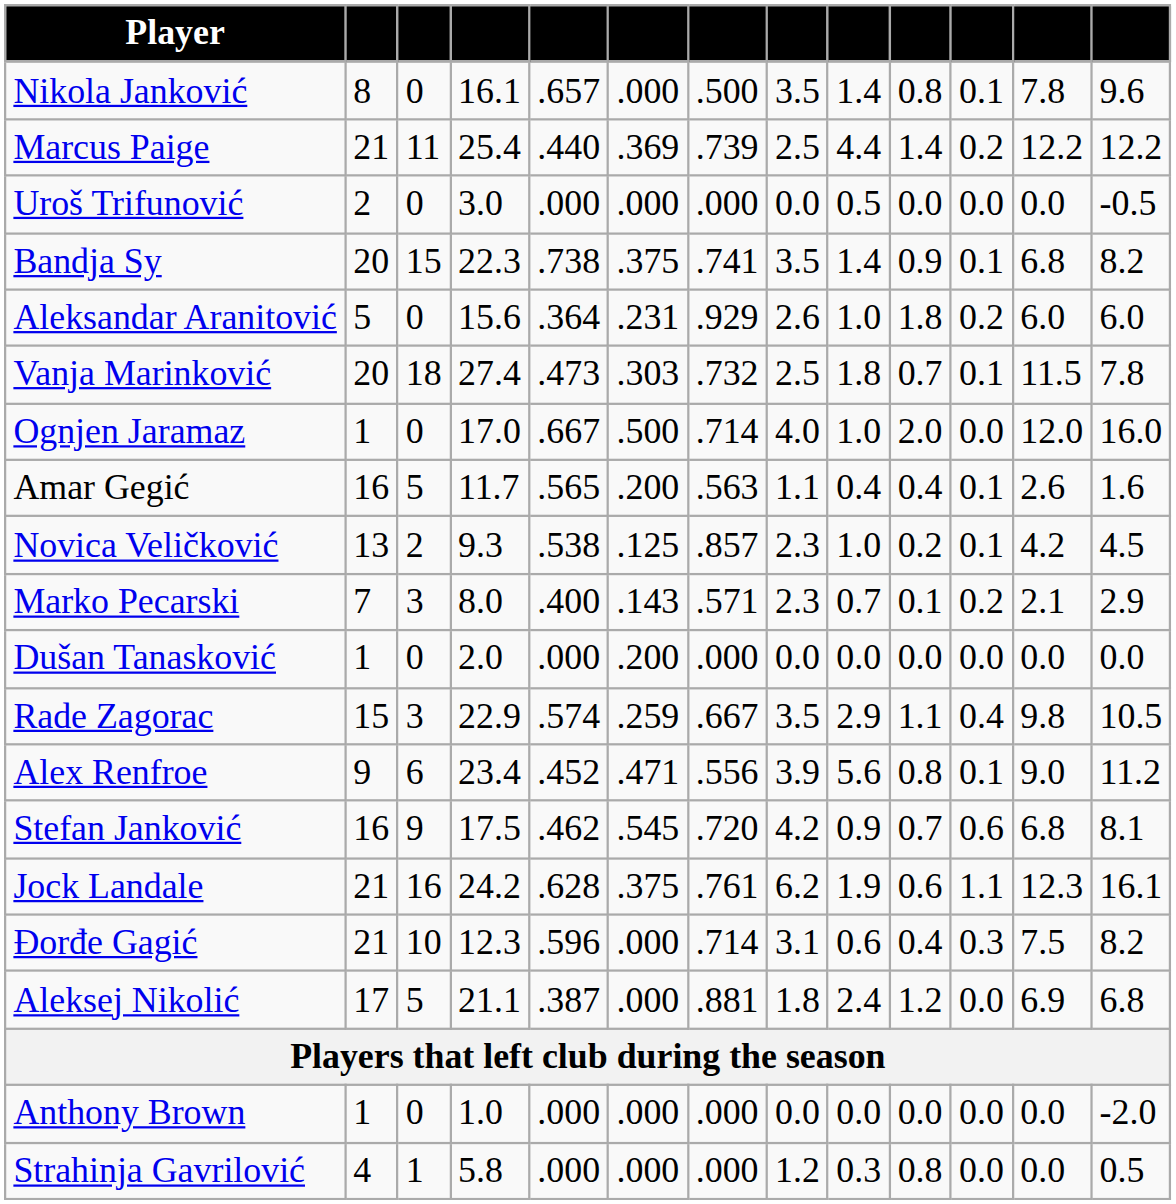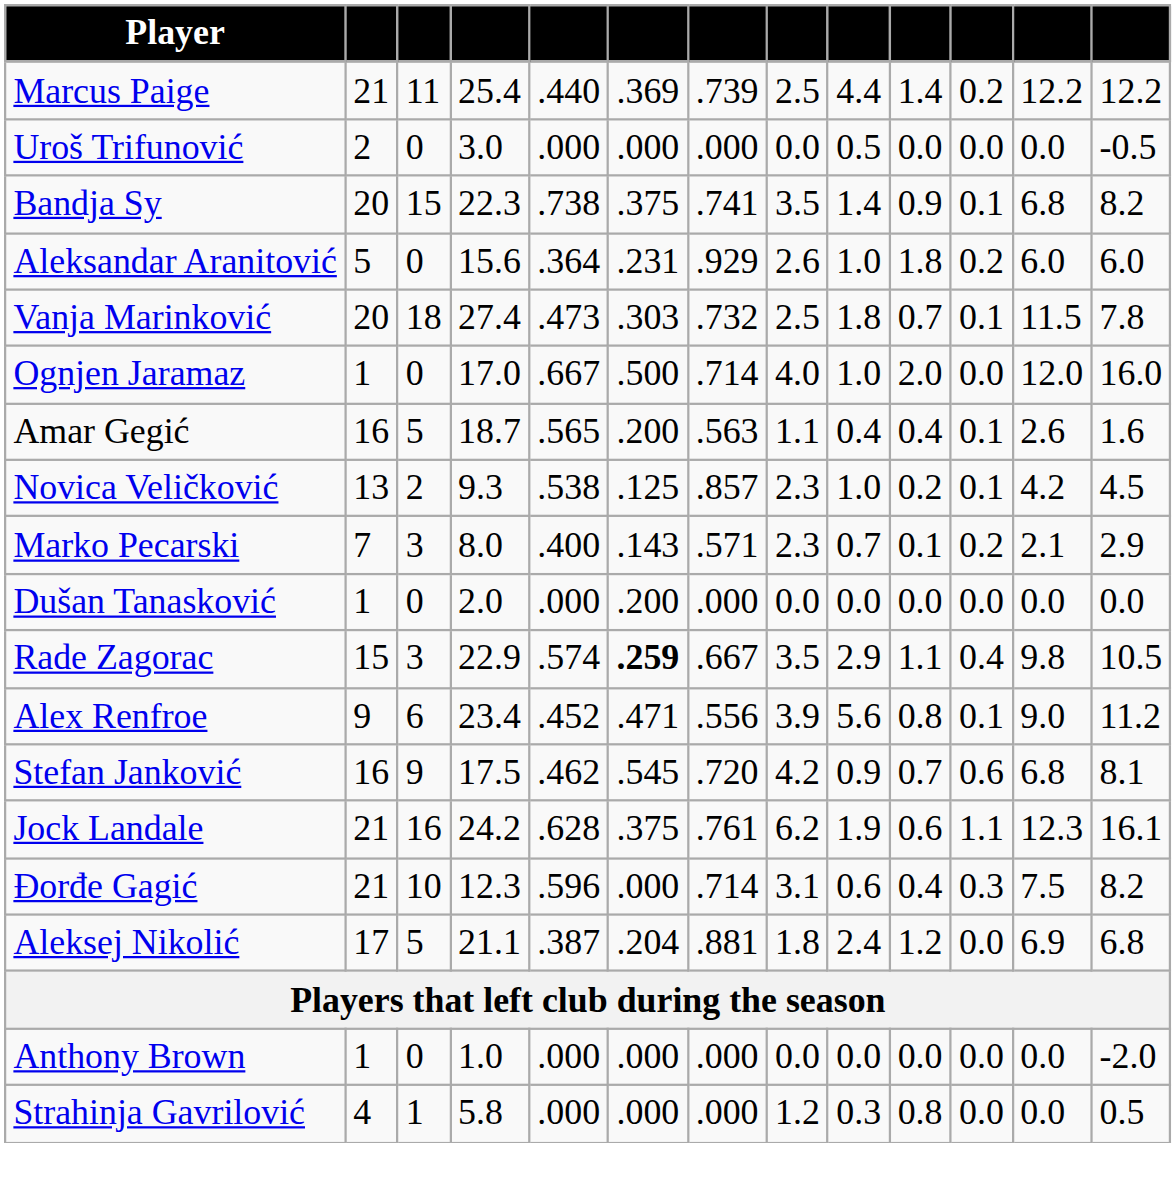- row: Nikola Janković | 8 | 0 | 16.1 | .657 | .000 | .500 | 3.5 | 1.4 | 0.8 | 0.1 | 7.8 | 9.6
Amar Gegić | column 4: 11.7 -> 18.7
Rade Zagorac | column 6: normal -> bold
Aleksej Nikolić | column 6: .000 -> .204
